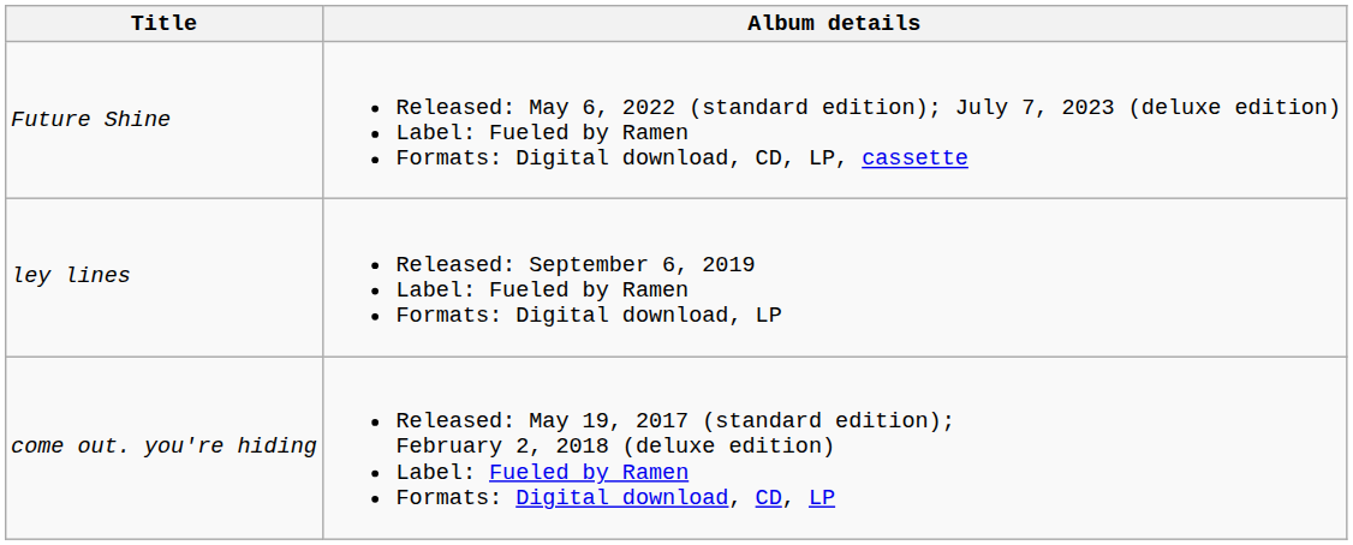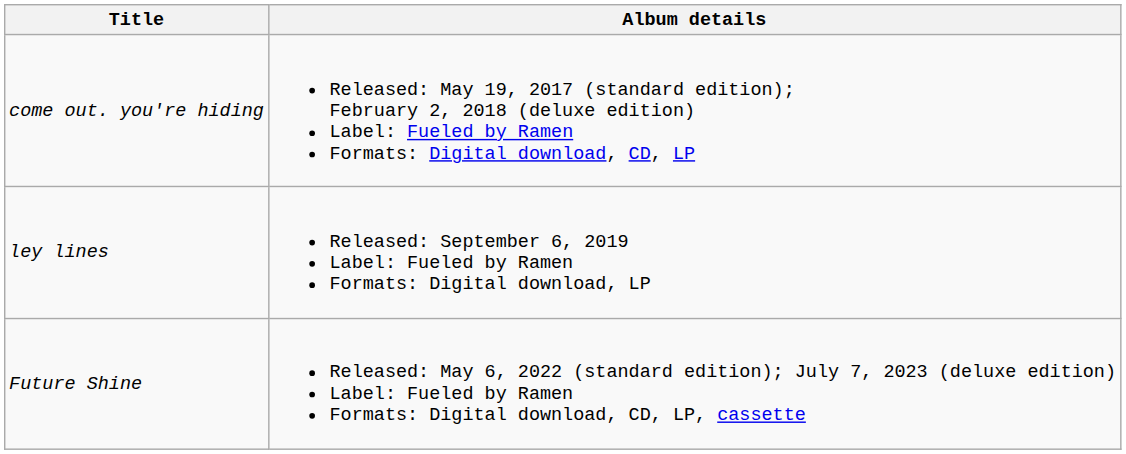rows swapped: come out. you're hiding <-> Future Shine
